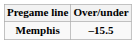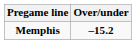Memphis | Over/under: –15.5 -> –15.2
